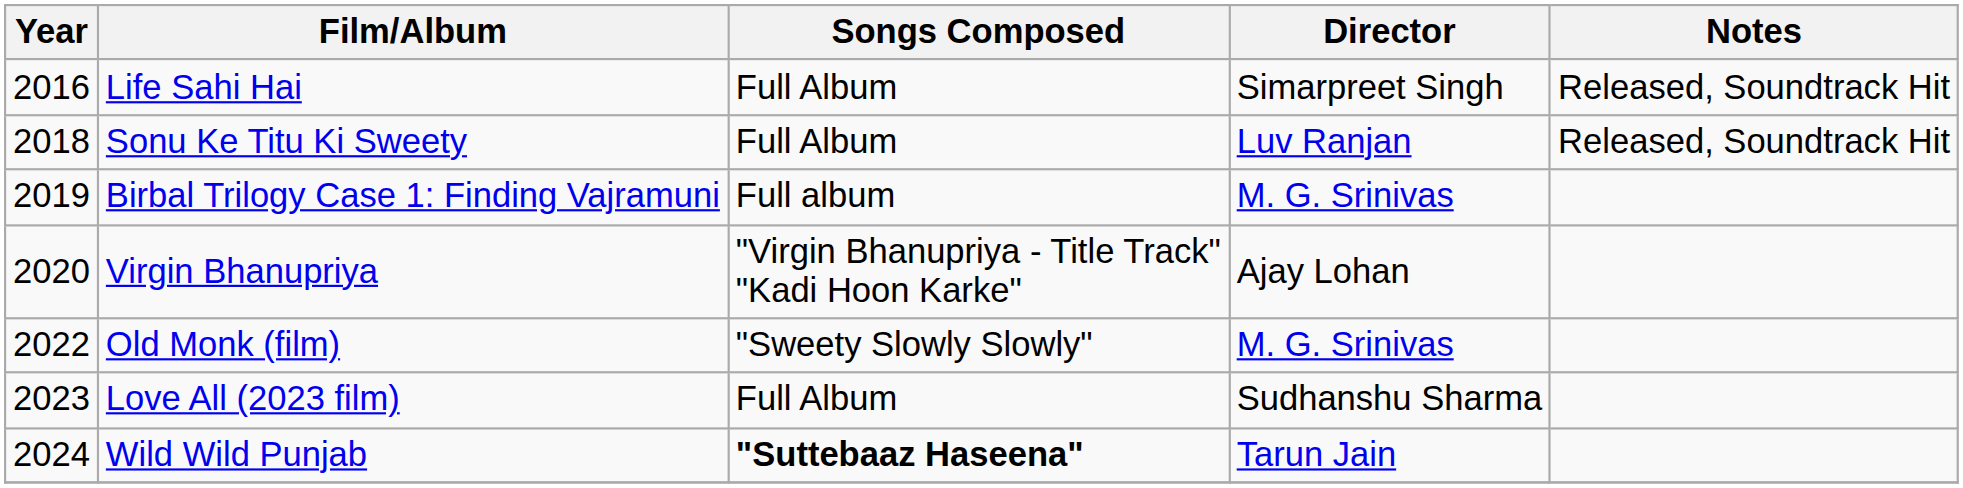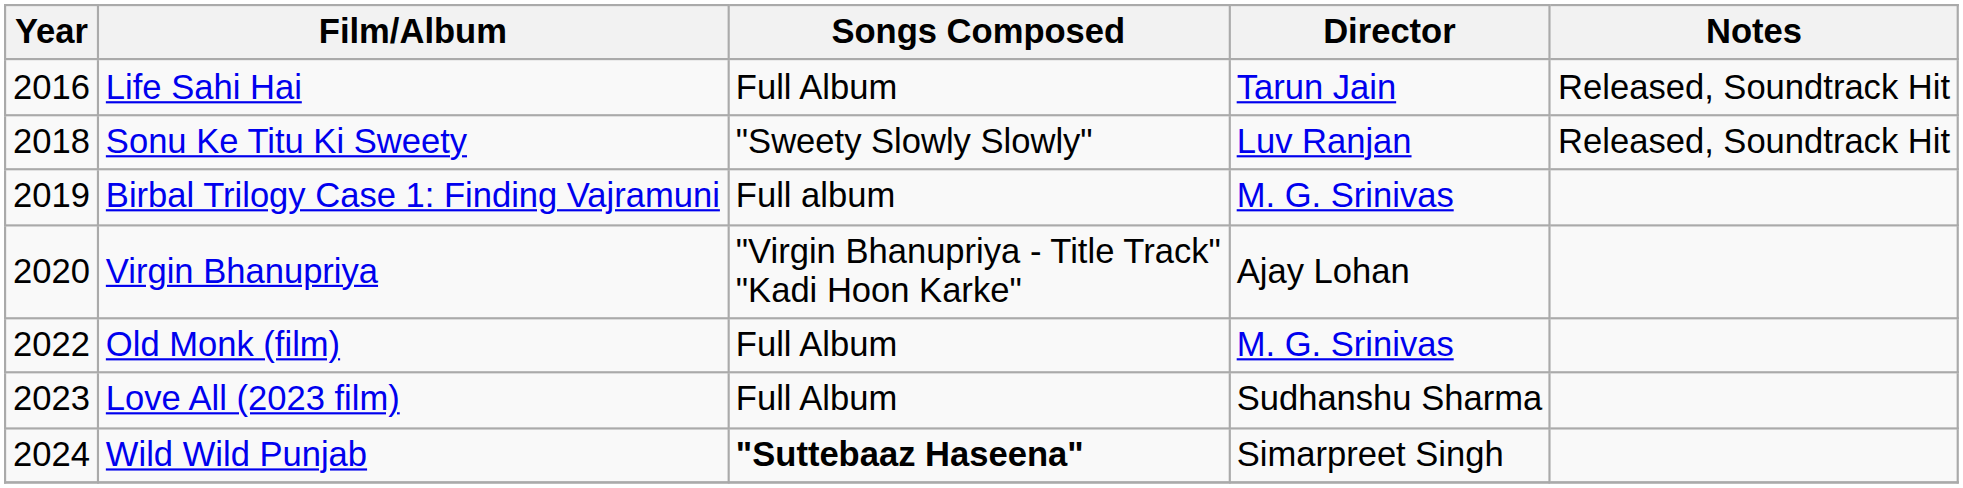Life Sahi Hai | Director: Simarpreet Singh -> Tarun Jain
Sonu Ke Titu Ki Sweety | Songs Composed: Full Album -> "Sweety Slowly Slowly"
Old Monk (film) | Songs Composed: "Sweety Slowly Slowly" -> Full Album
Wild Wild Punjab | Director: Tarun Jain -> Simarpreet Singh
